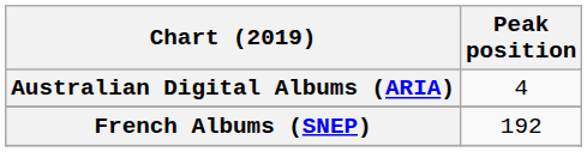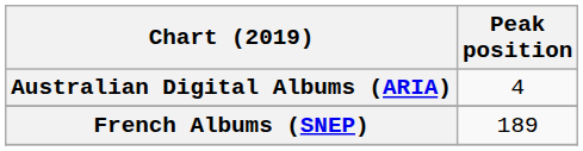French Albums (SNEP) | Peak position: 192 -> 189
